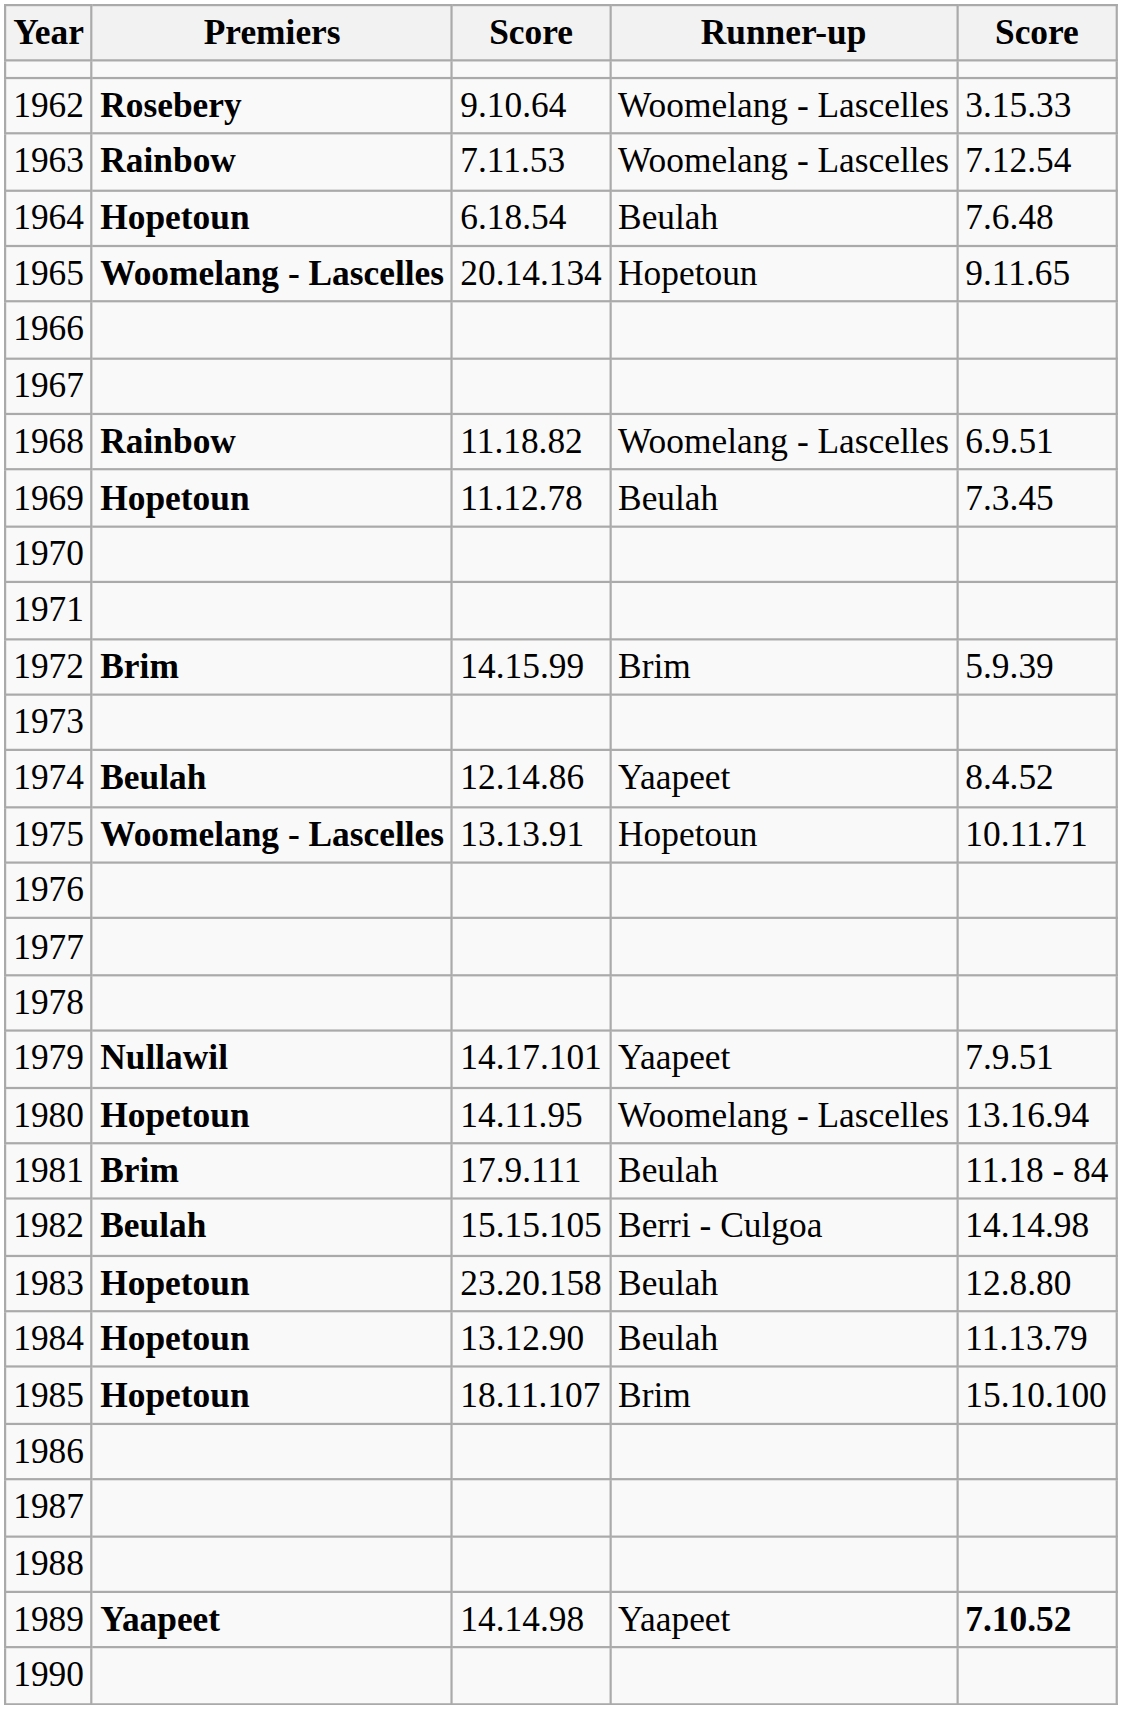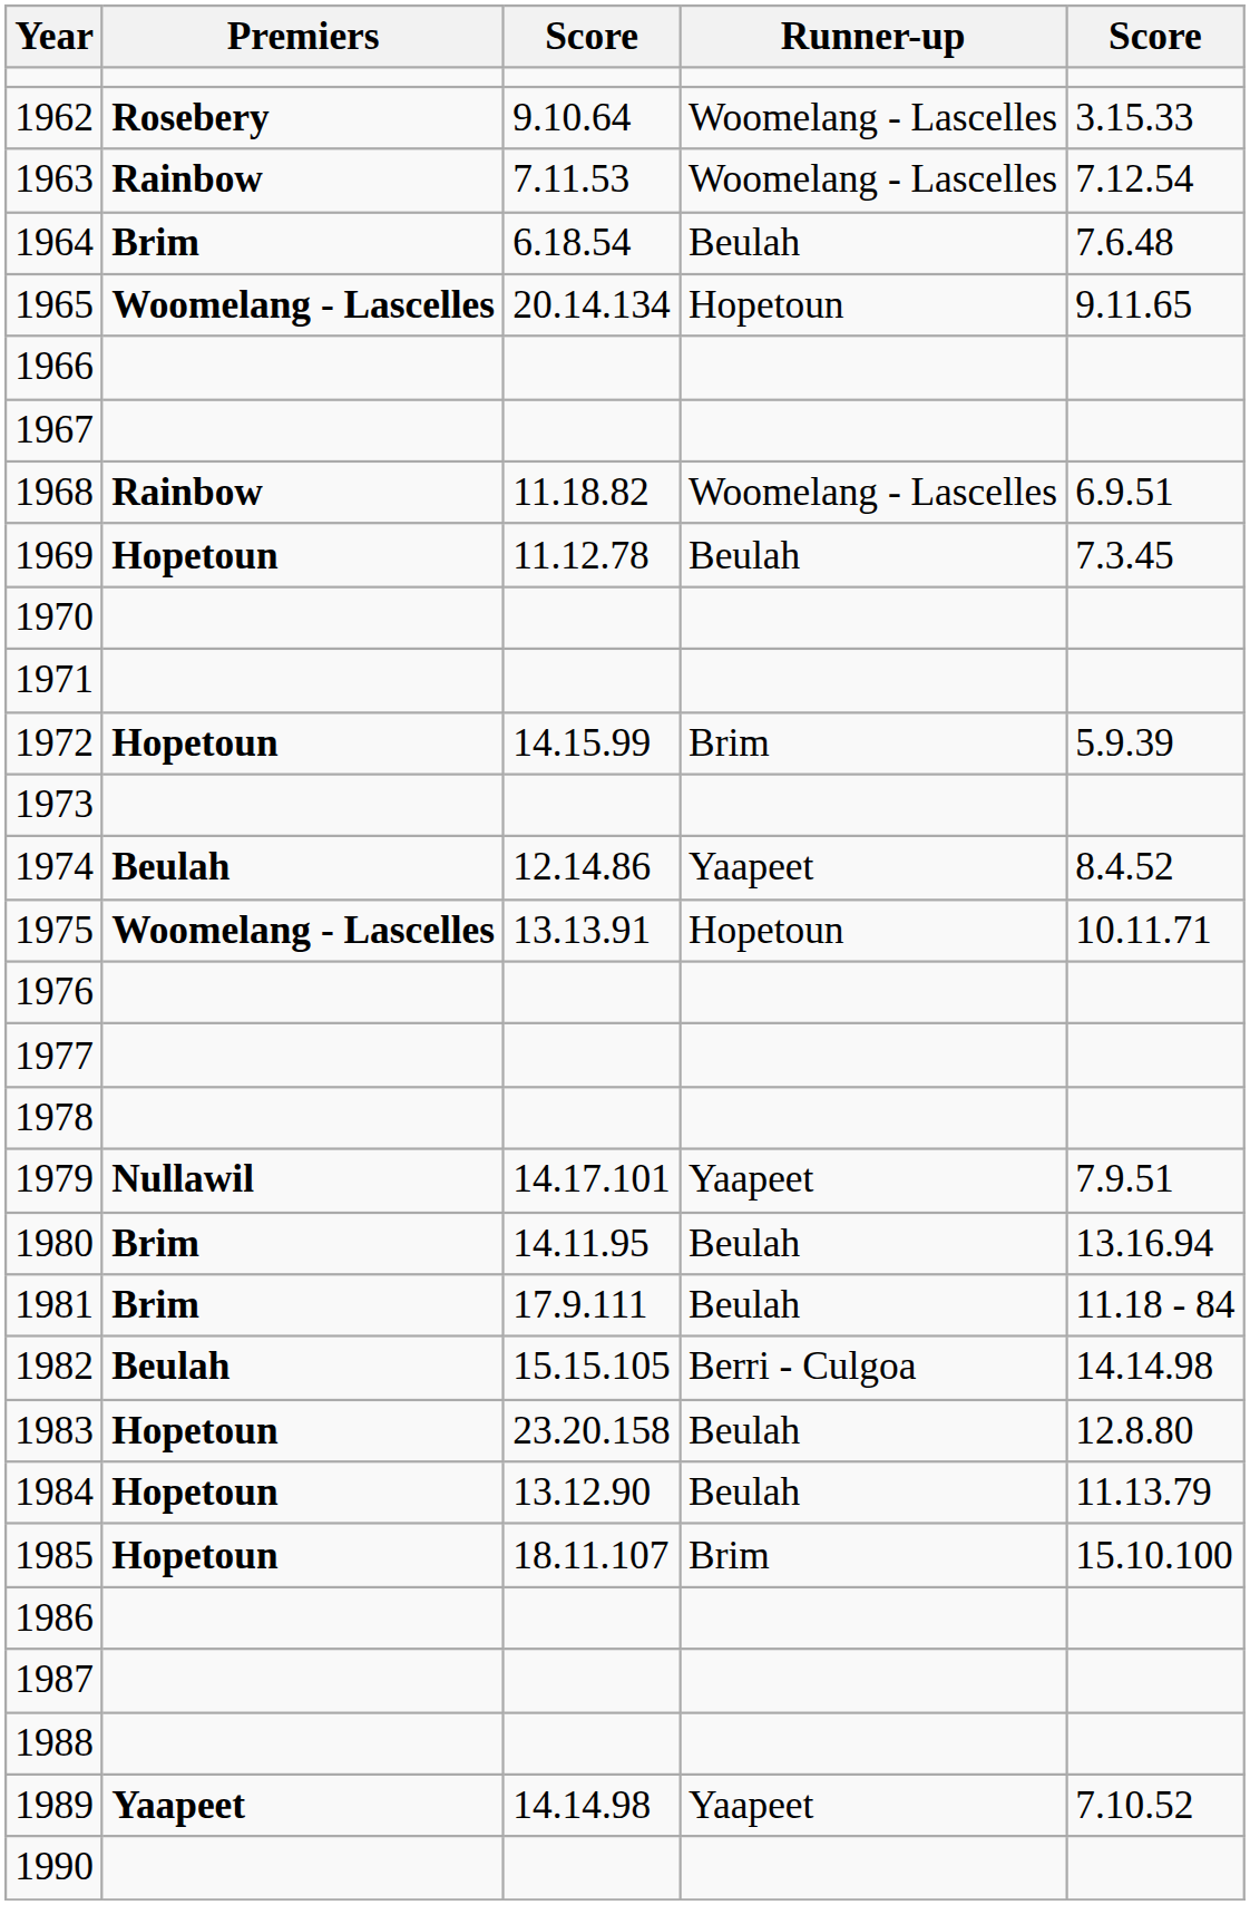1964 | Premiers: Hopetoun -> Brim
1972 | Premiers: Brim -> Hopetoun
1980 | Premiers: Hopetoun -> Brim
1980 | Runner-up: Woomelang - Lascelles -> Beulah
1989 | column 5: bold -> normal
